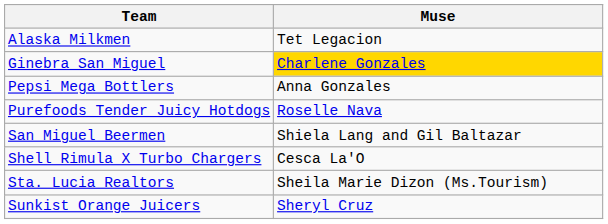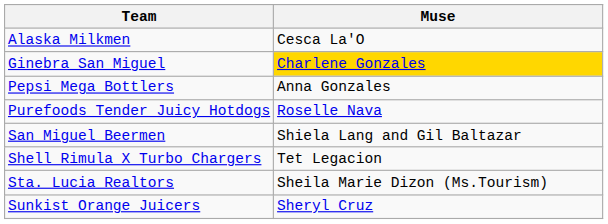Alaska Milkmen | Muse: Tet Legacion -> Cesca La'O
Shell Rimula X Turbo Chargers | Muse: Cesca La'O -> Tet Legacion
